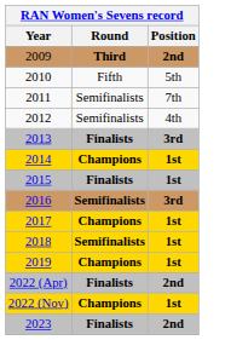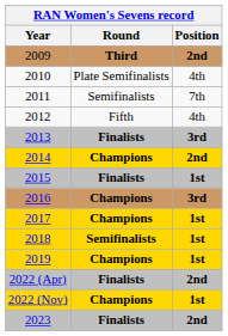2010 | Round: Fifth -> Plate Semifinalists
2010 | Position: 5th -> 4th
2012 | Round: Semifinalists -> Fifth
2014 | Position: 1st -> 2nd
2016 | Round: Semifinalists -> Champions
